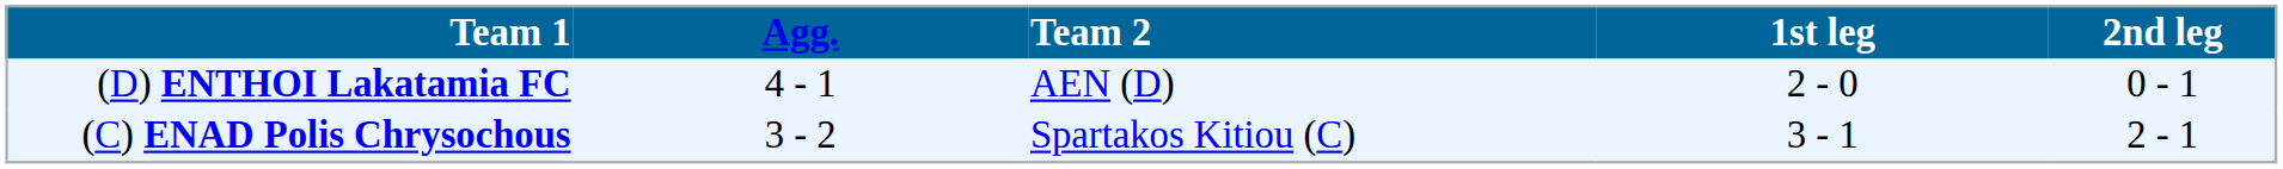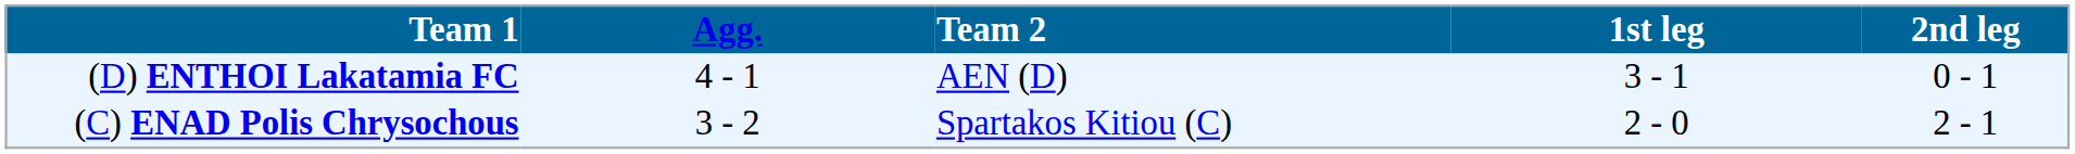(D) ENTHOI Lakatamia FC | 1st leg: 2 - 0 -> 3 - 1
(C) ENAD Polis Chrysochous | 1st leg: 3 - 1 -> 2 - 0
